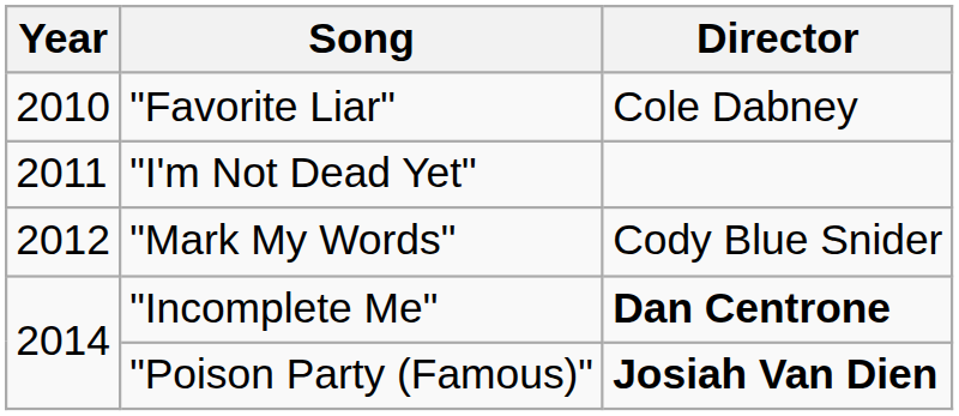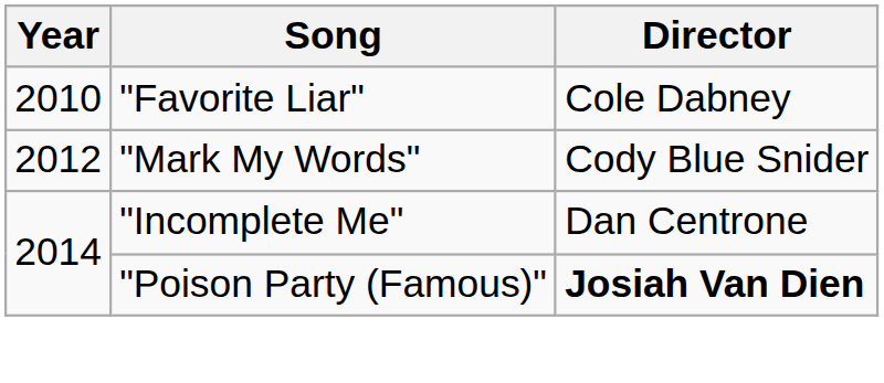- row: 2011 | "I'm Not Dead Yet"
"Incomplete Me" | Director: bold -> normal
